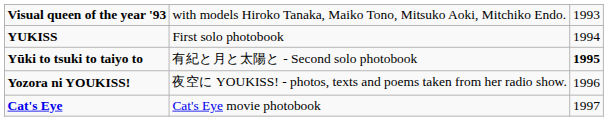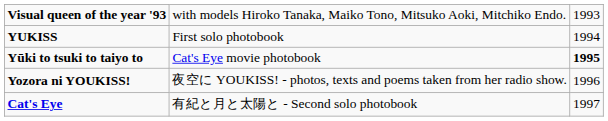Yūki to tsuki to taiyo to | column 2: 有紀と月と太陽と - Second solo photobook -> Cat's Eye movie photobook
Cat's Eye | column 2: Cat's Eye movie photobook -> 有紀と月と太陽と - Second solo photobook
